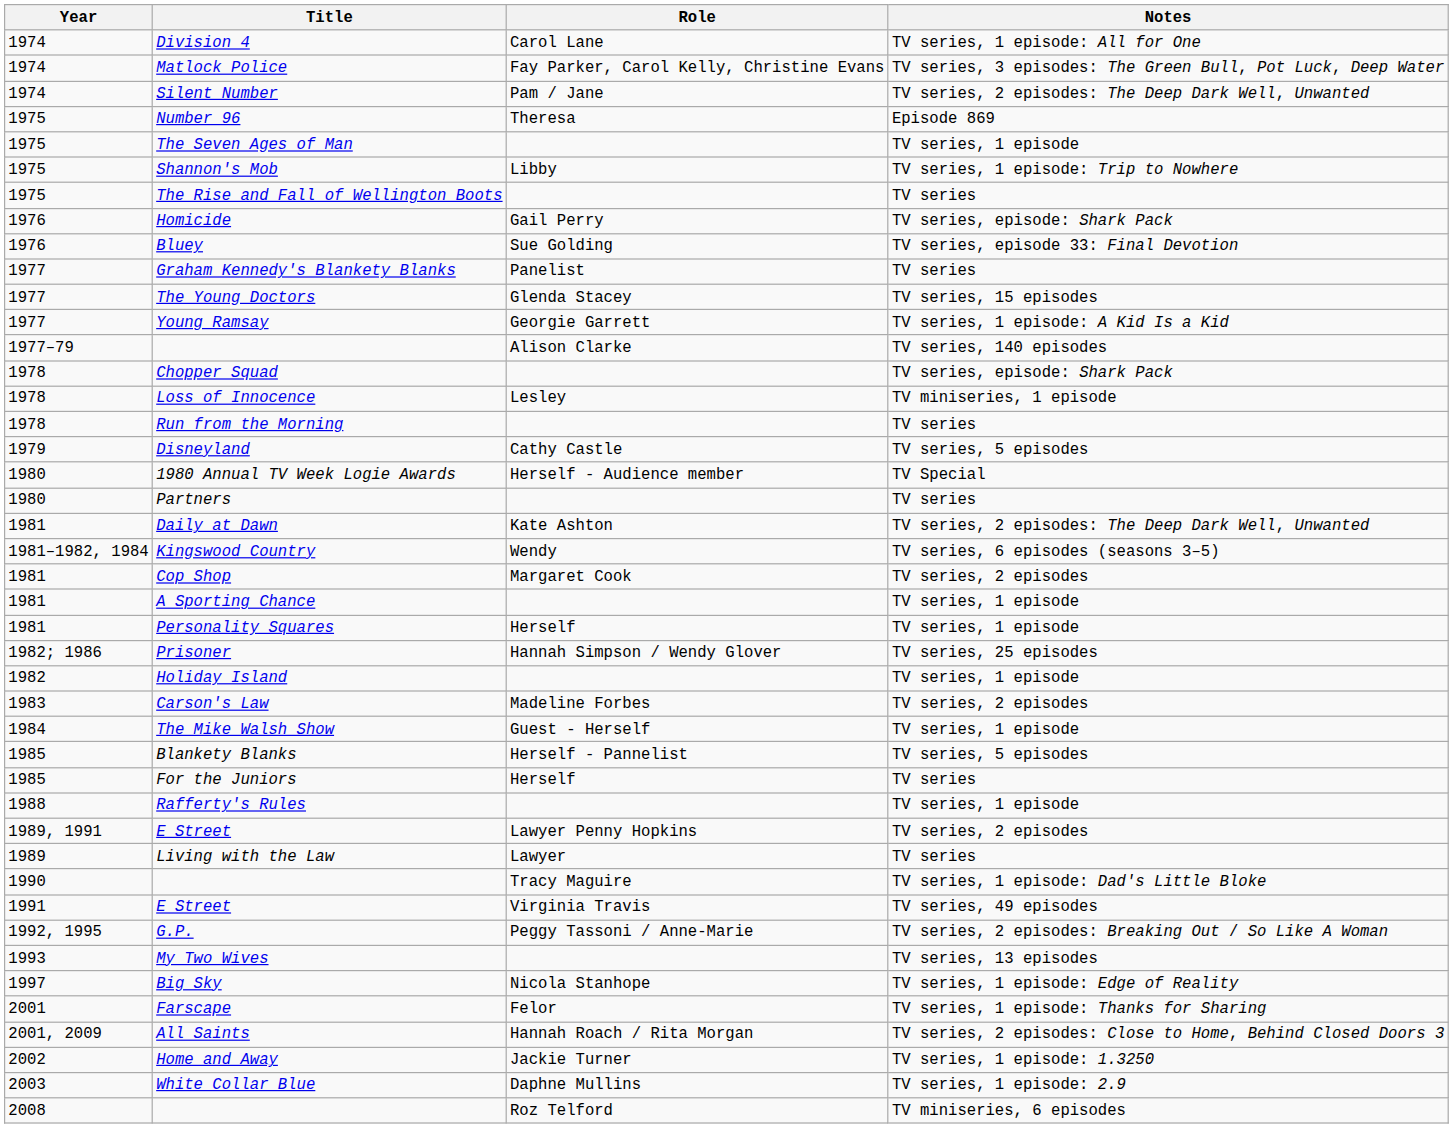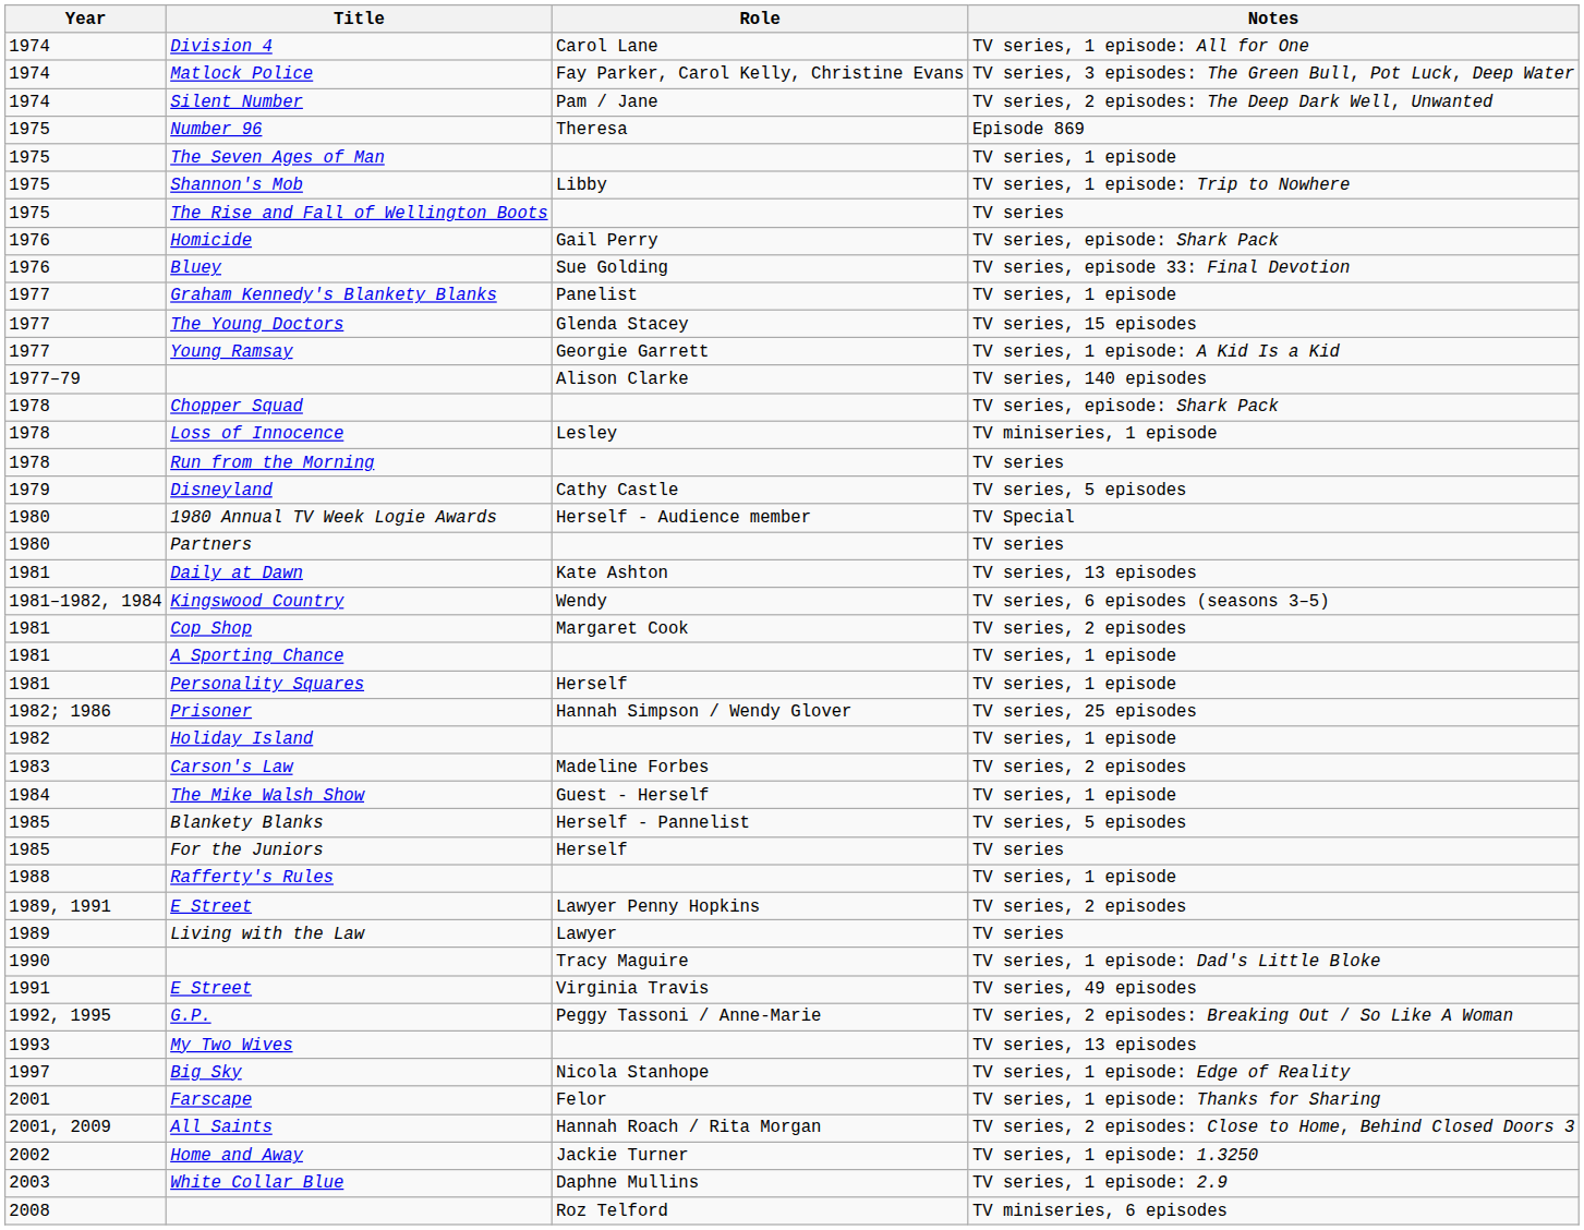Graham Kennedy's Blankety Blanks | Notes: TV series -> TV series, 1 episode
Daily at Dawn | Notes: TV series, 2 episodes: The Deep Dark Well, Unwanted -> TV series, 13 episodes
